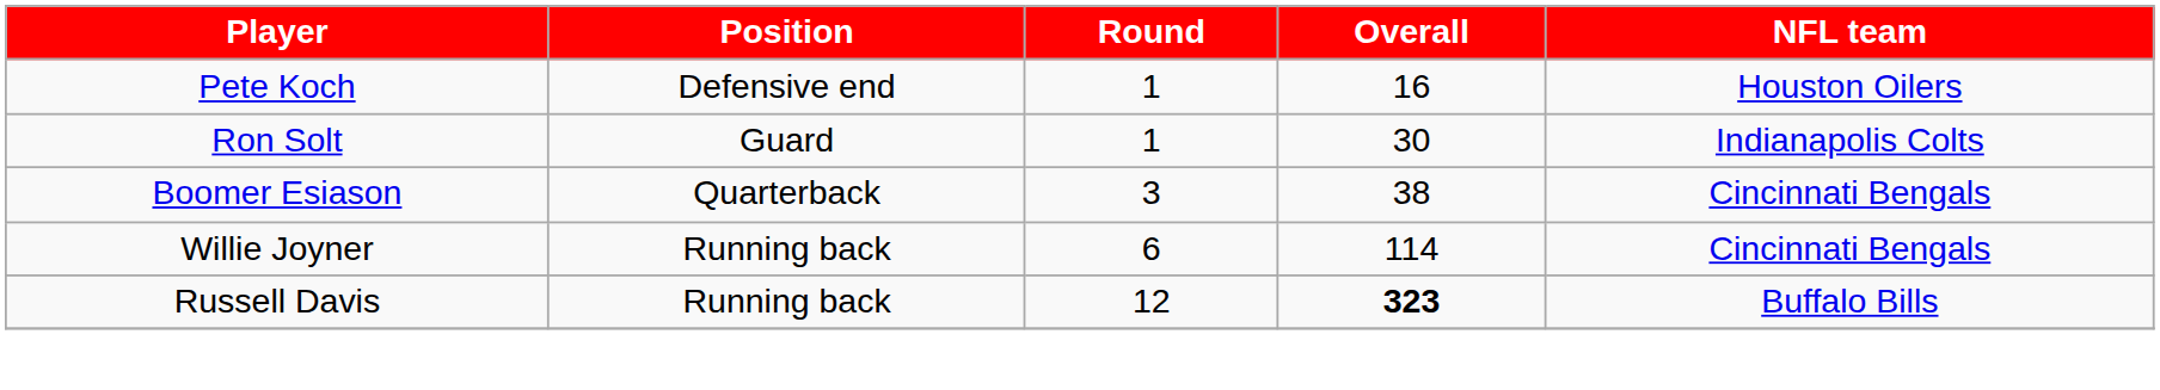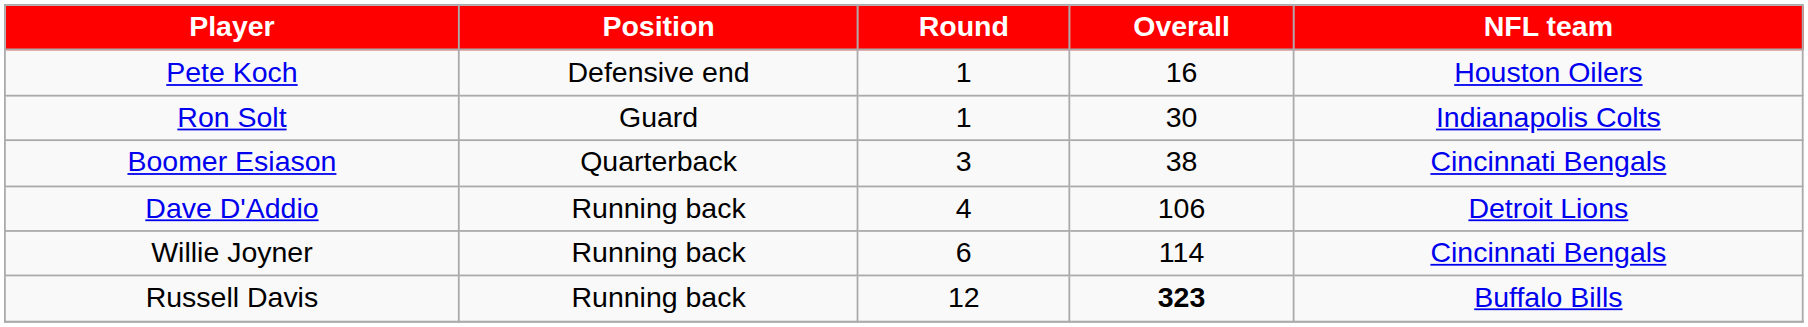+ row: Dave D'Addio | Running back | 4 | 106 | Detroit Lions
